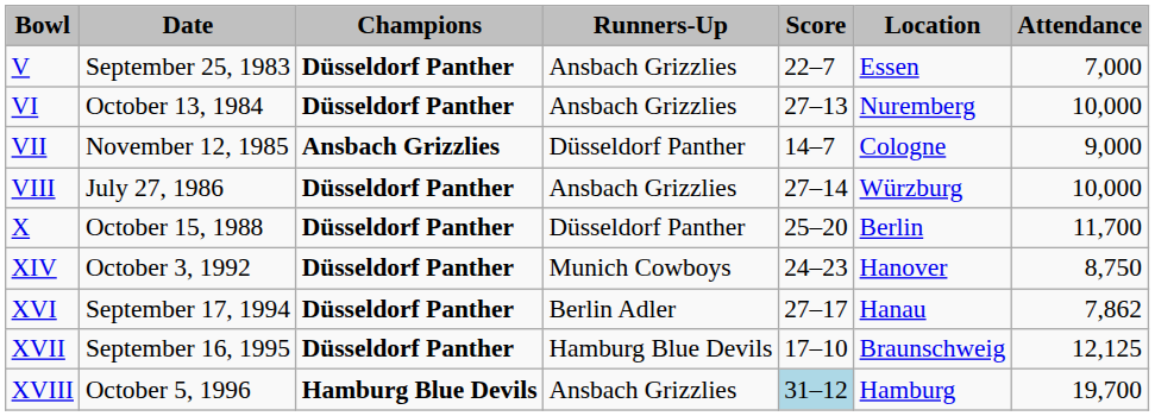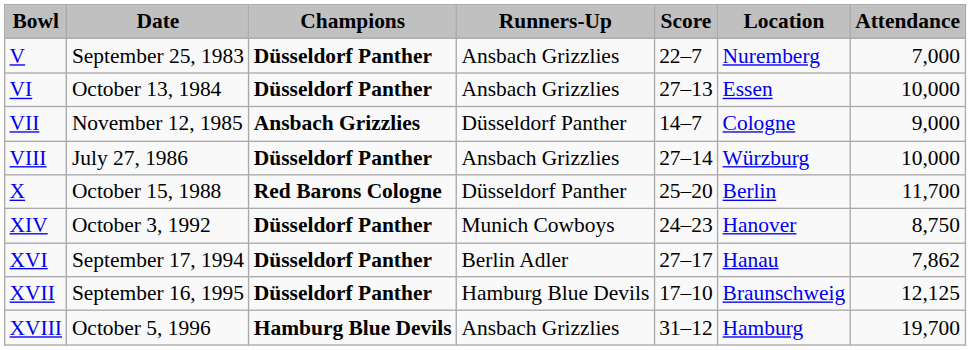V | column 6: Essen -> Nuremberg
VI | column 6: Nuremberg -> Essen
X | column 3: Düsseldorf Panther -> Red Barons Cologne
XVIII | column 5: lightblue background -> no background
